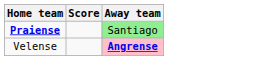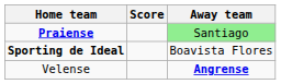+ row: Sporting de Ideal | Boavista Flores
Velense | Away team: pink background -> no background
